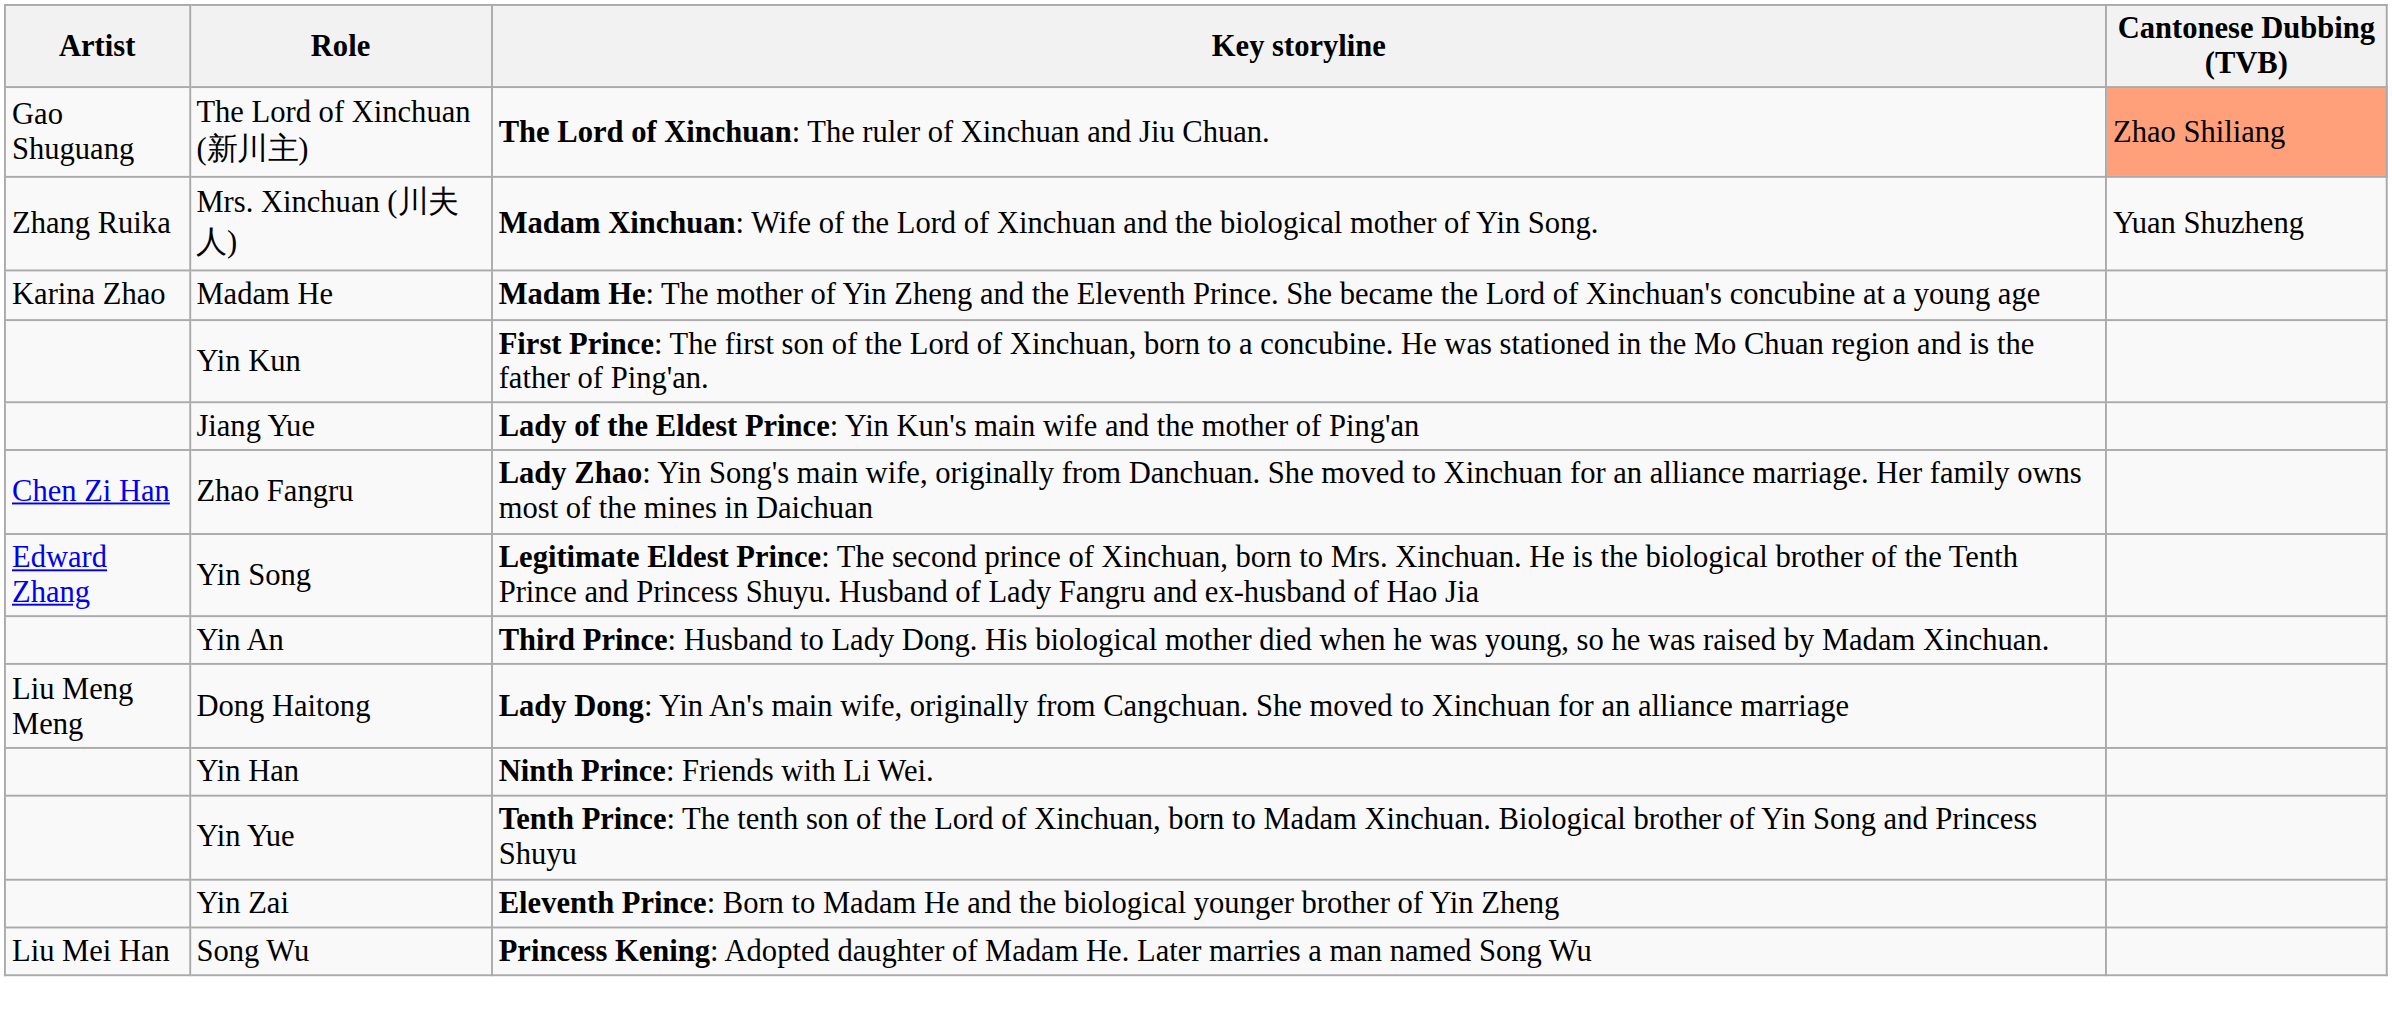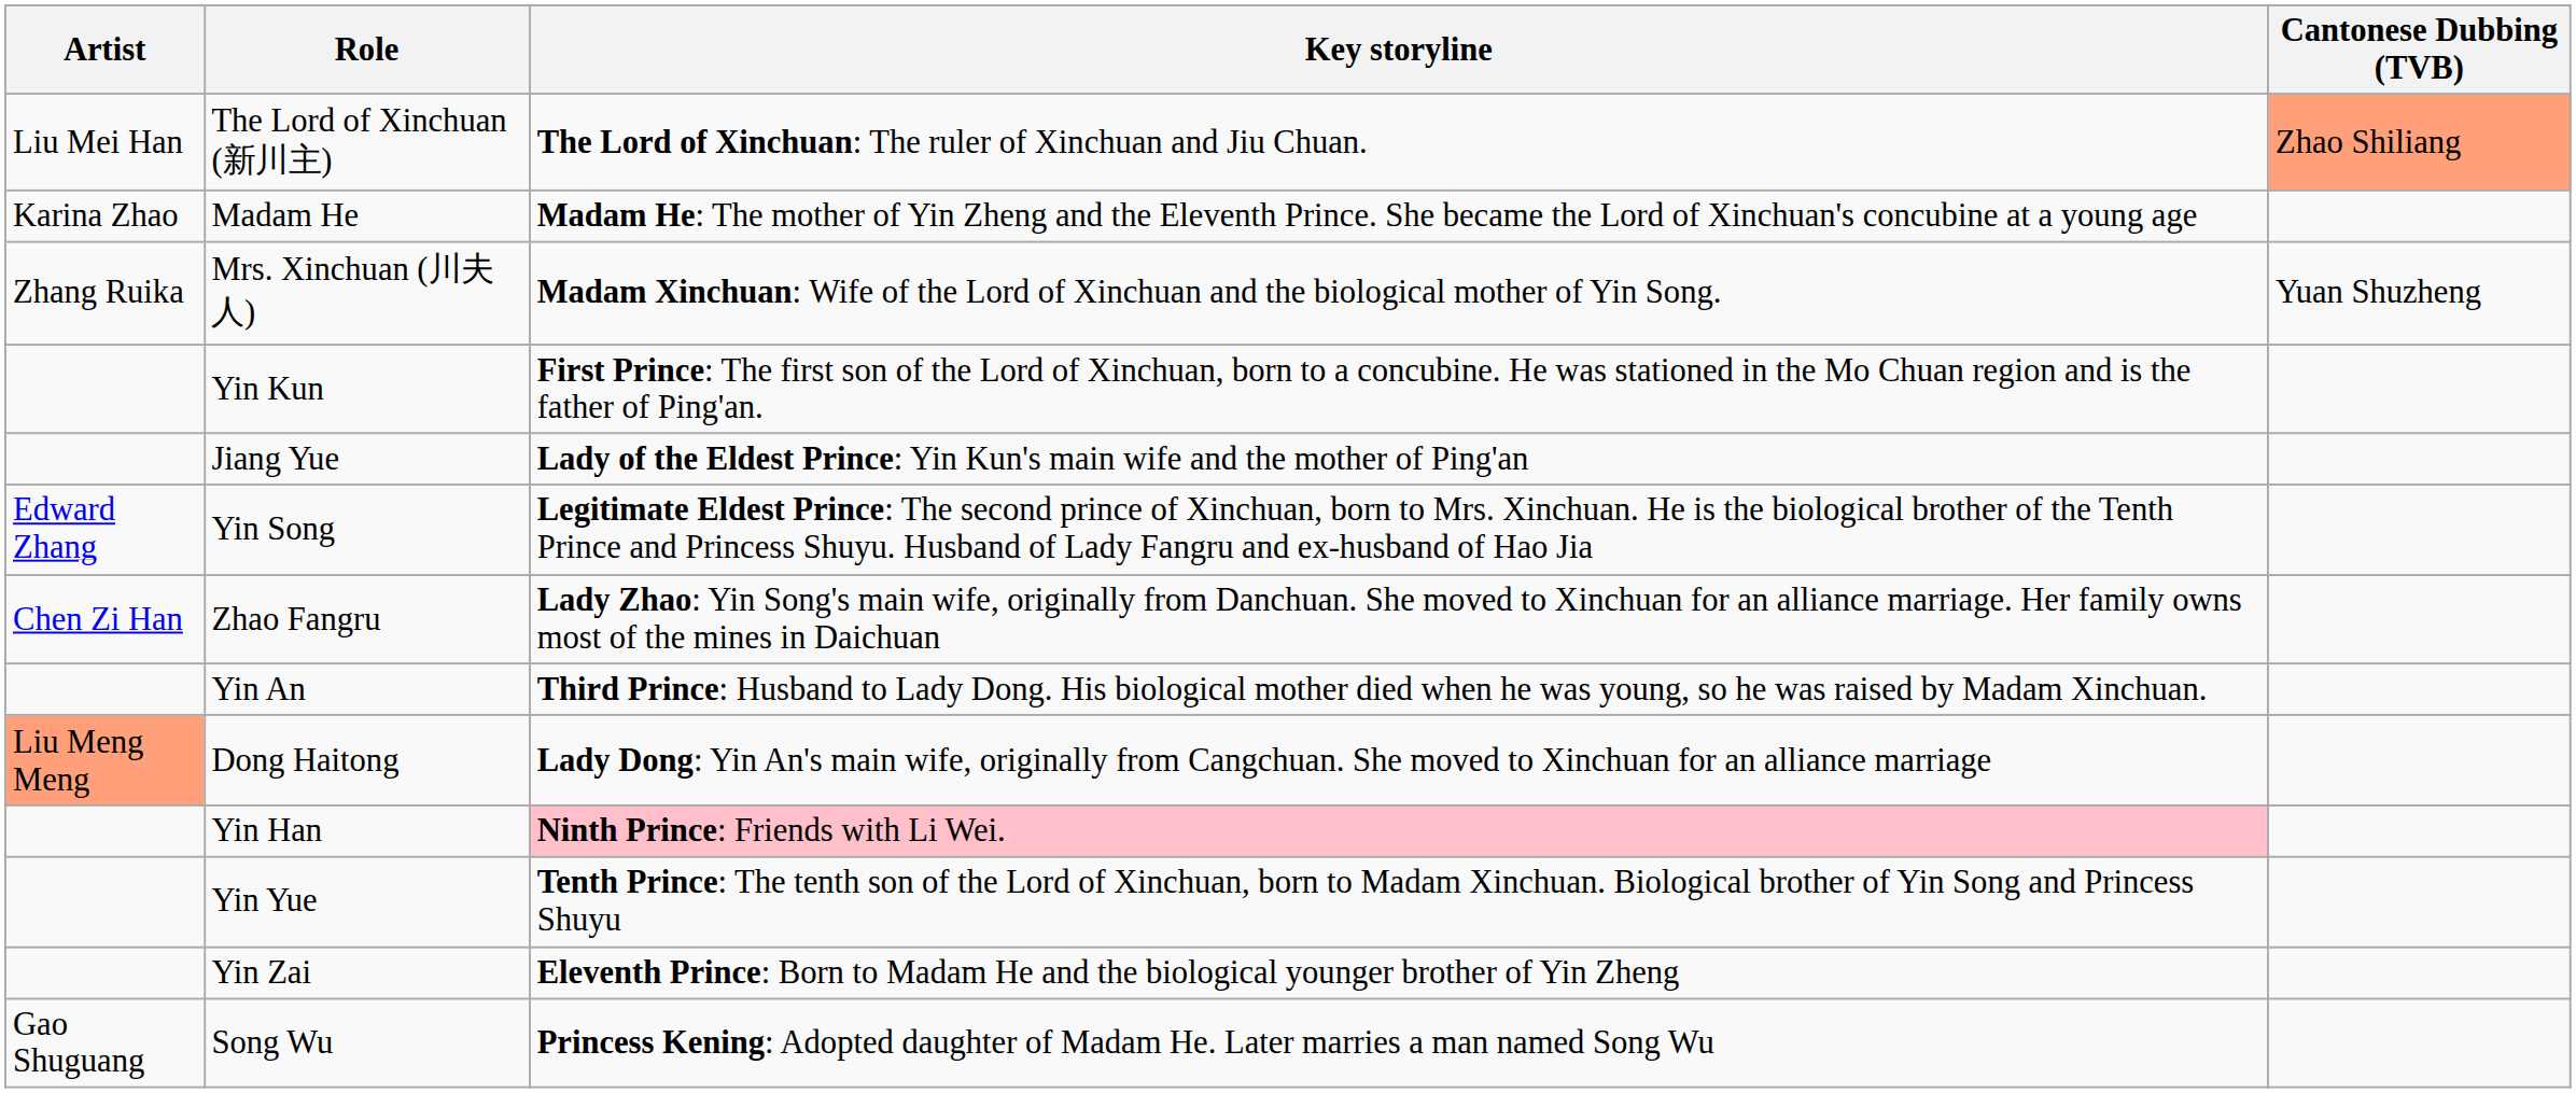The Lord of Xinchuan (新川主) | Artist: Gao Shuguang -> Liu Mei Han
rows swapped: Mrs. Xinchuan (川夫人) <-> Madam He
rows swapped: Yin Song <-> Zhao Fangru
Dong Haitong | Artist: no background -> lightsalmon background
Yin Han | Key storyline: no background -> pink background
Song Wu | Artist: Liu Mei Han -> Gao Shuguang
